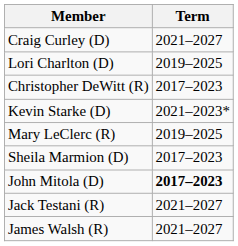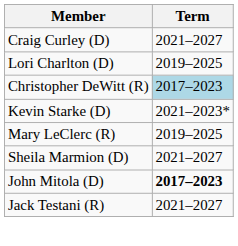Christopher DeWitt (R) | Term: no background -> lightblue background
Sheila Marmion (D) | Term: 2017–2023 -> 2021–2027
- row: James Walsh (R) | 2021–2027
